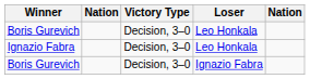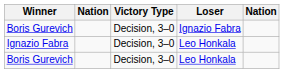rows swapped: Boris Gurevich / Leo Honkala <-> Boris Gurevich / Ignazio Fabra
